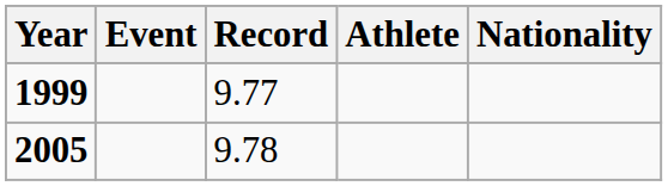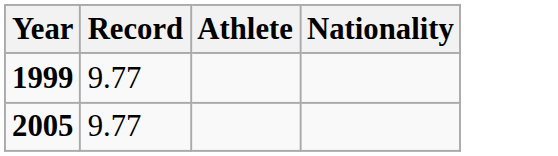- column: Event
2005 | Record: 9.78 -> 9.77
